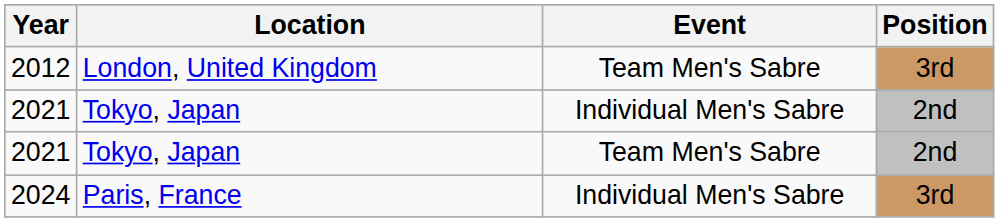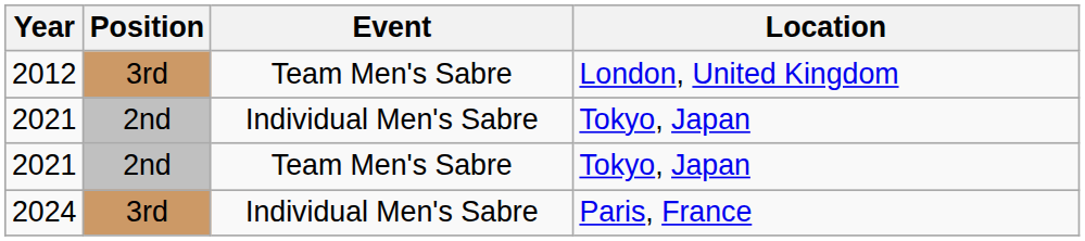columns swapped: Location <-> Position
